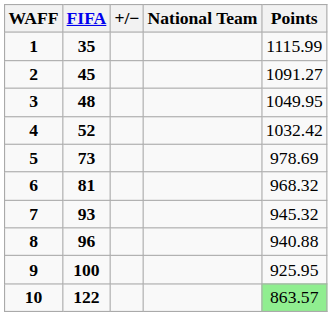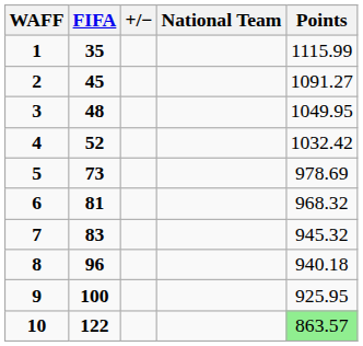7 | FIFA: 93 -> 83
8 | Points: 940.88 -> 940.18
